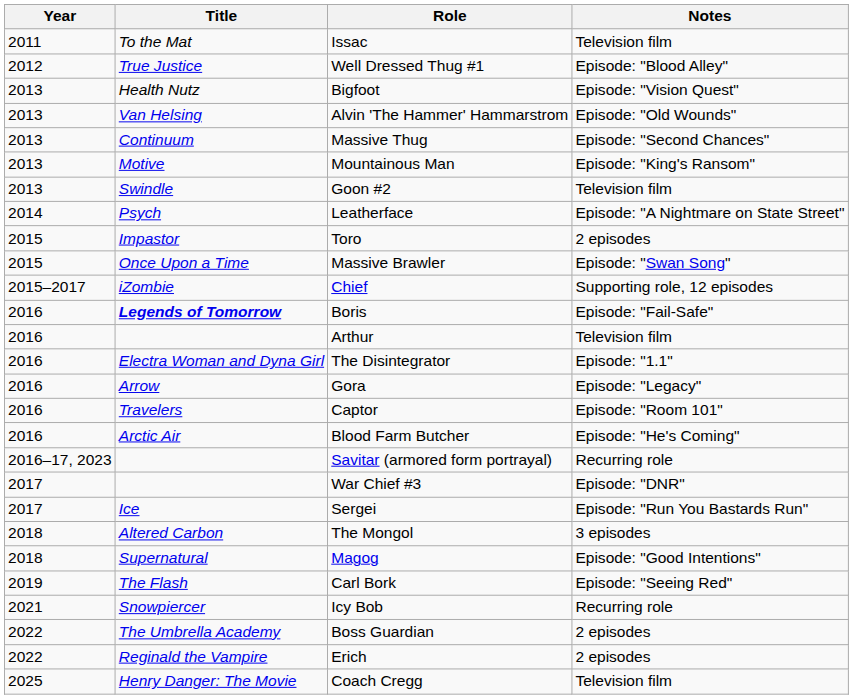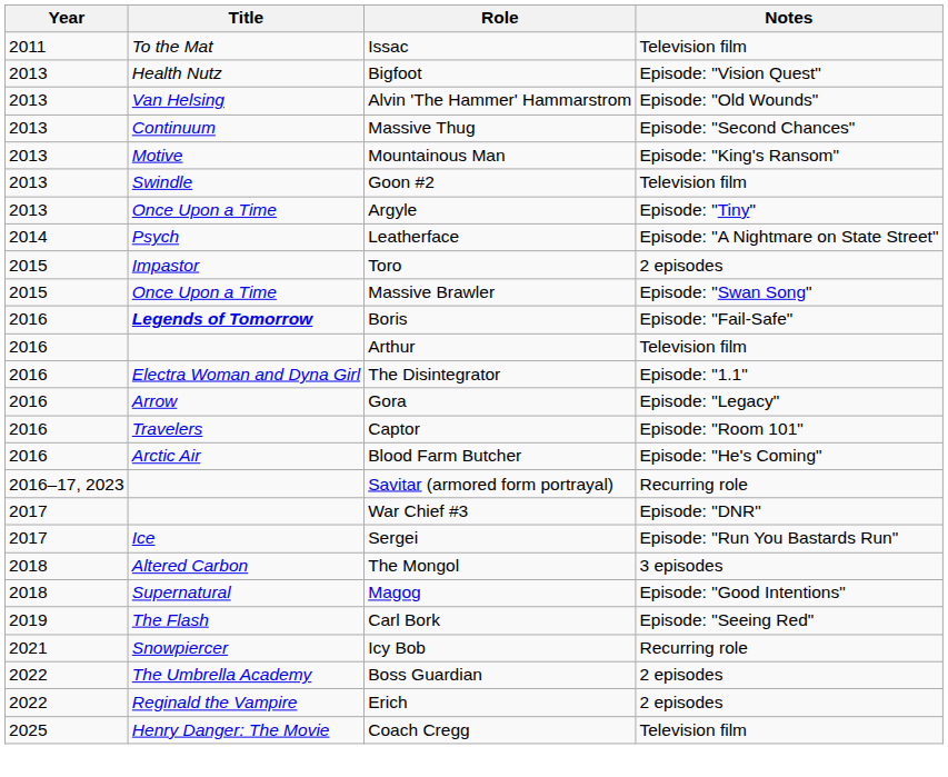- row: 2012 | True Justice | Well Dressed Thug #1 | Episode: "Blood Alley"
+ row: 2013 | Once Upon a Time | Argyle | Episode: "Tiny"
- row: 2015–2017 | iZombie | Chief | Supporting role, 12 episodes
